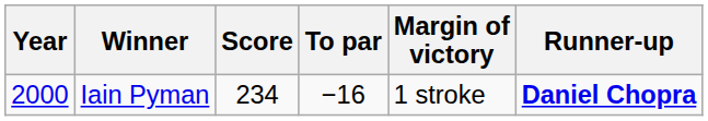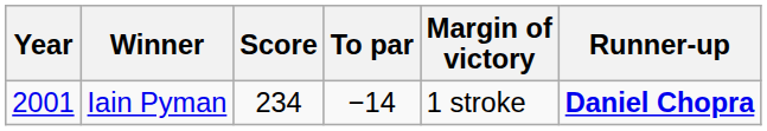Iain Pyman | Year: 2000 -> 2001
Iain Pyman | To par: −16 -> −14
